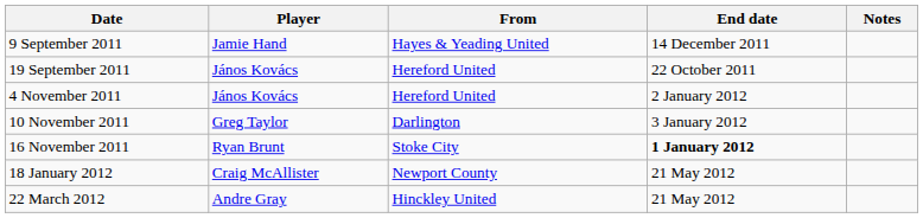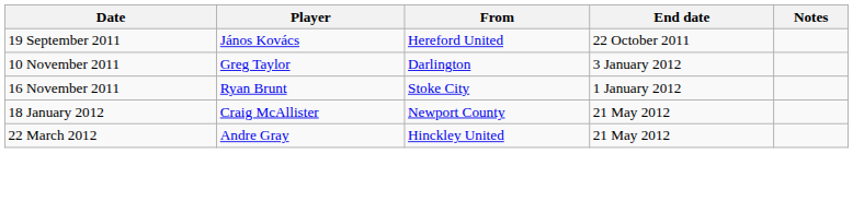- row: 9 September 2011 | Jamie Hand | Hayes & Yeading United | 14 December 2011
- row: 4 November 2011 | János Kovács | Hereford United | 2 January 2012
16 November 2011 | End date: bold -> normal
